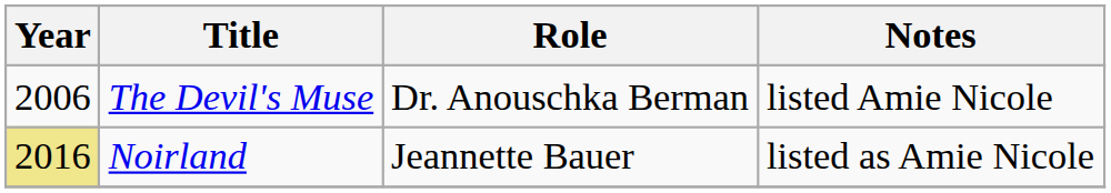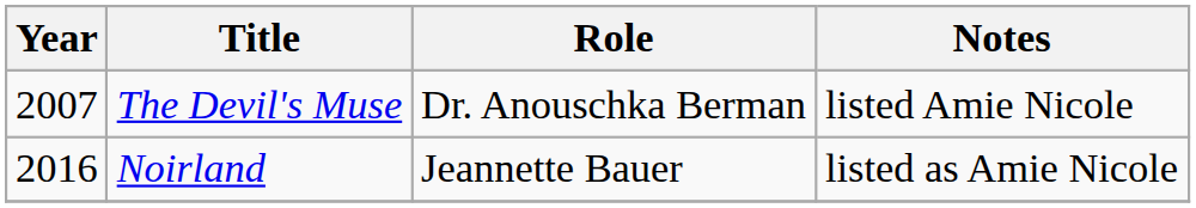The Devil's Muse | Year: 2006 -> 2007
Noirland | Year: khaki background -> no background
